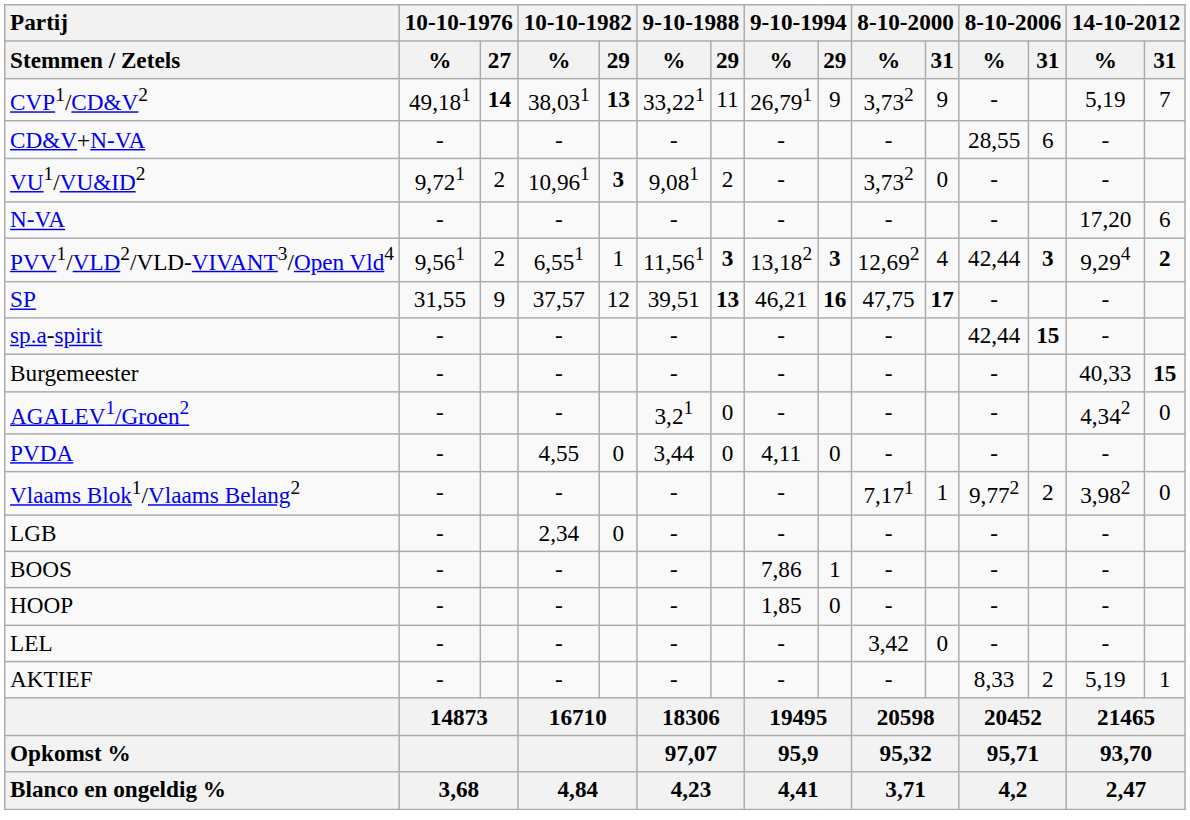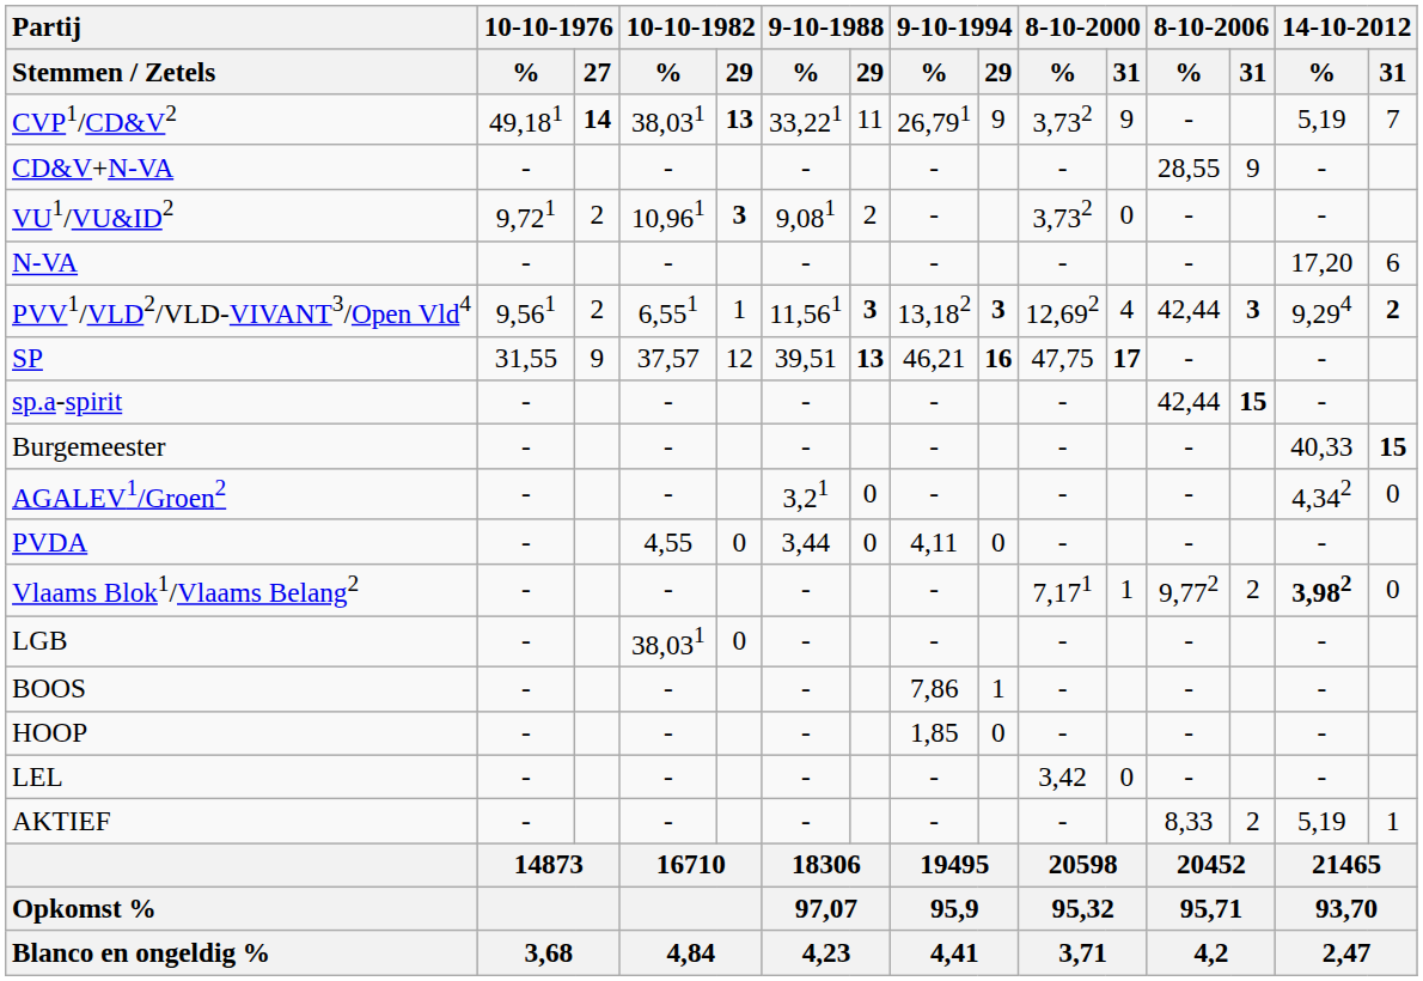CD&V+N-VA | 8-10-2006 / 31: 6 -> 9
Vlaams Blok1/Vlaams Belang2 | 14-10-2012 / %: normal -> bold
LGB | 10-10-1982 / %: 2,34 -> 38,031
